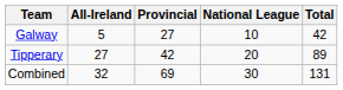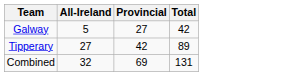- column: National League | 10 | 20 | 30
